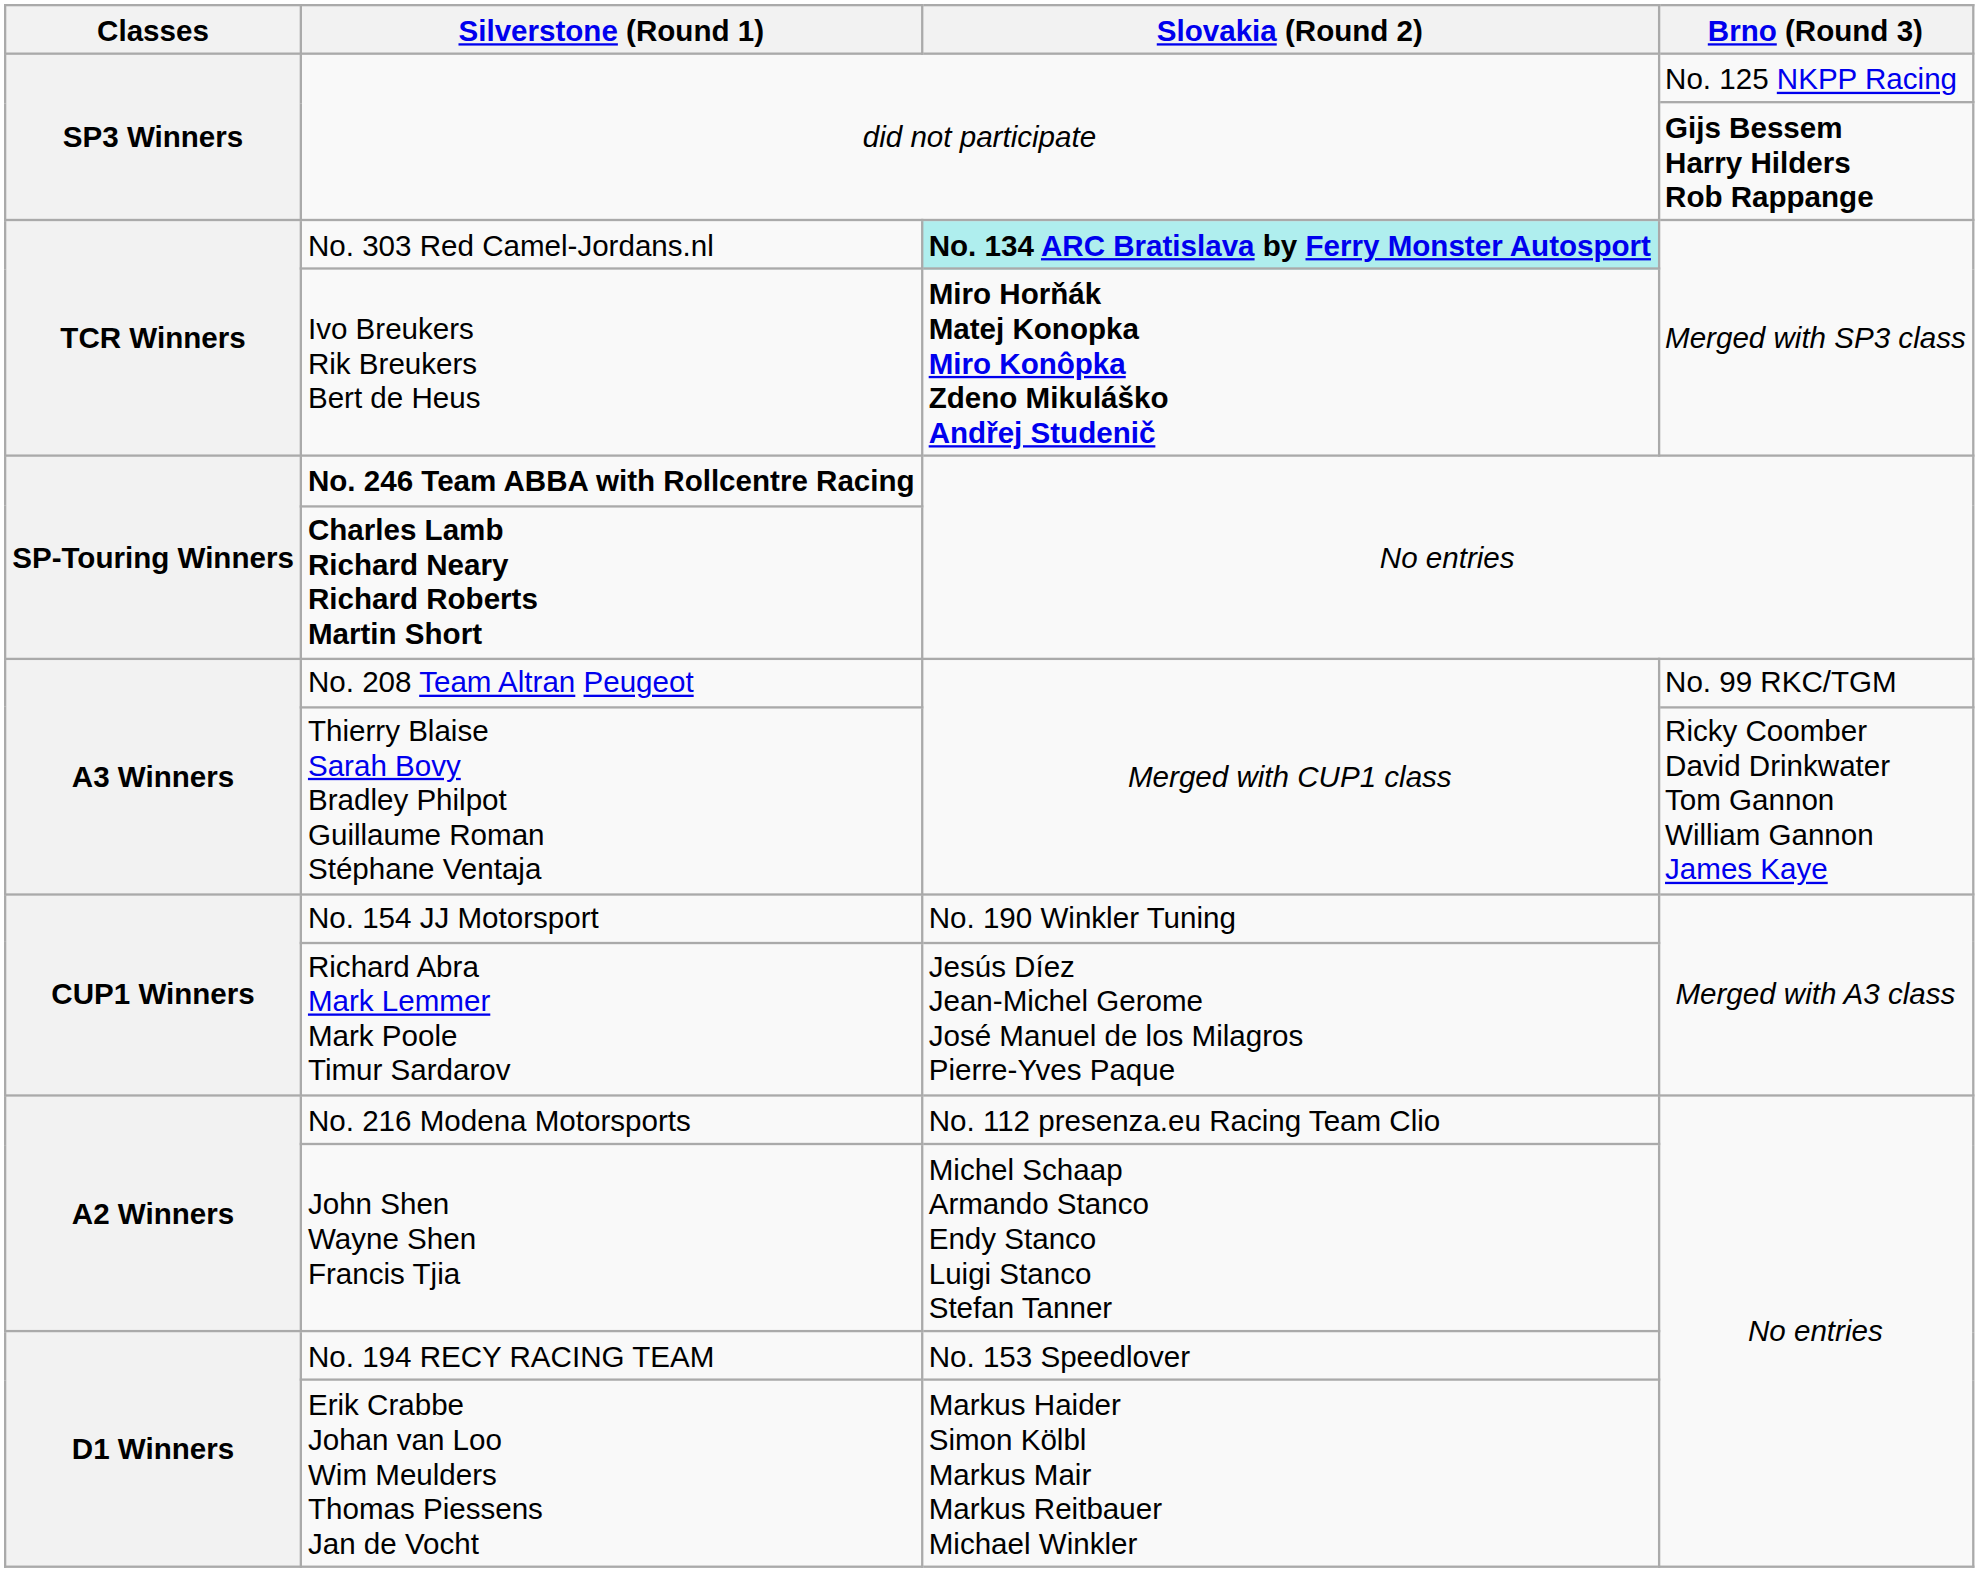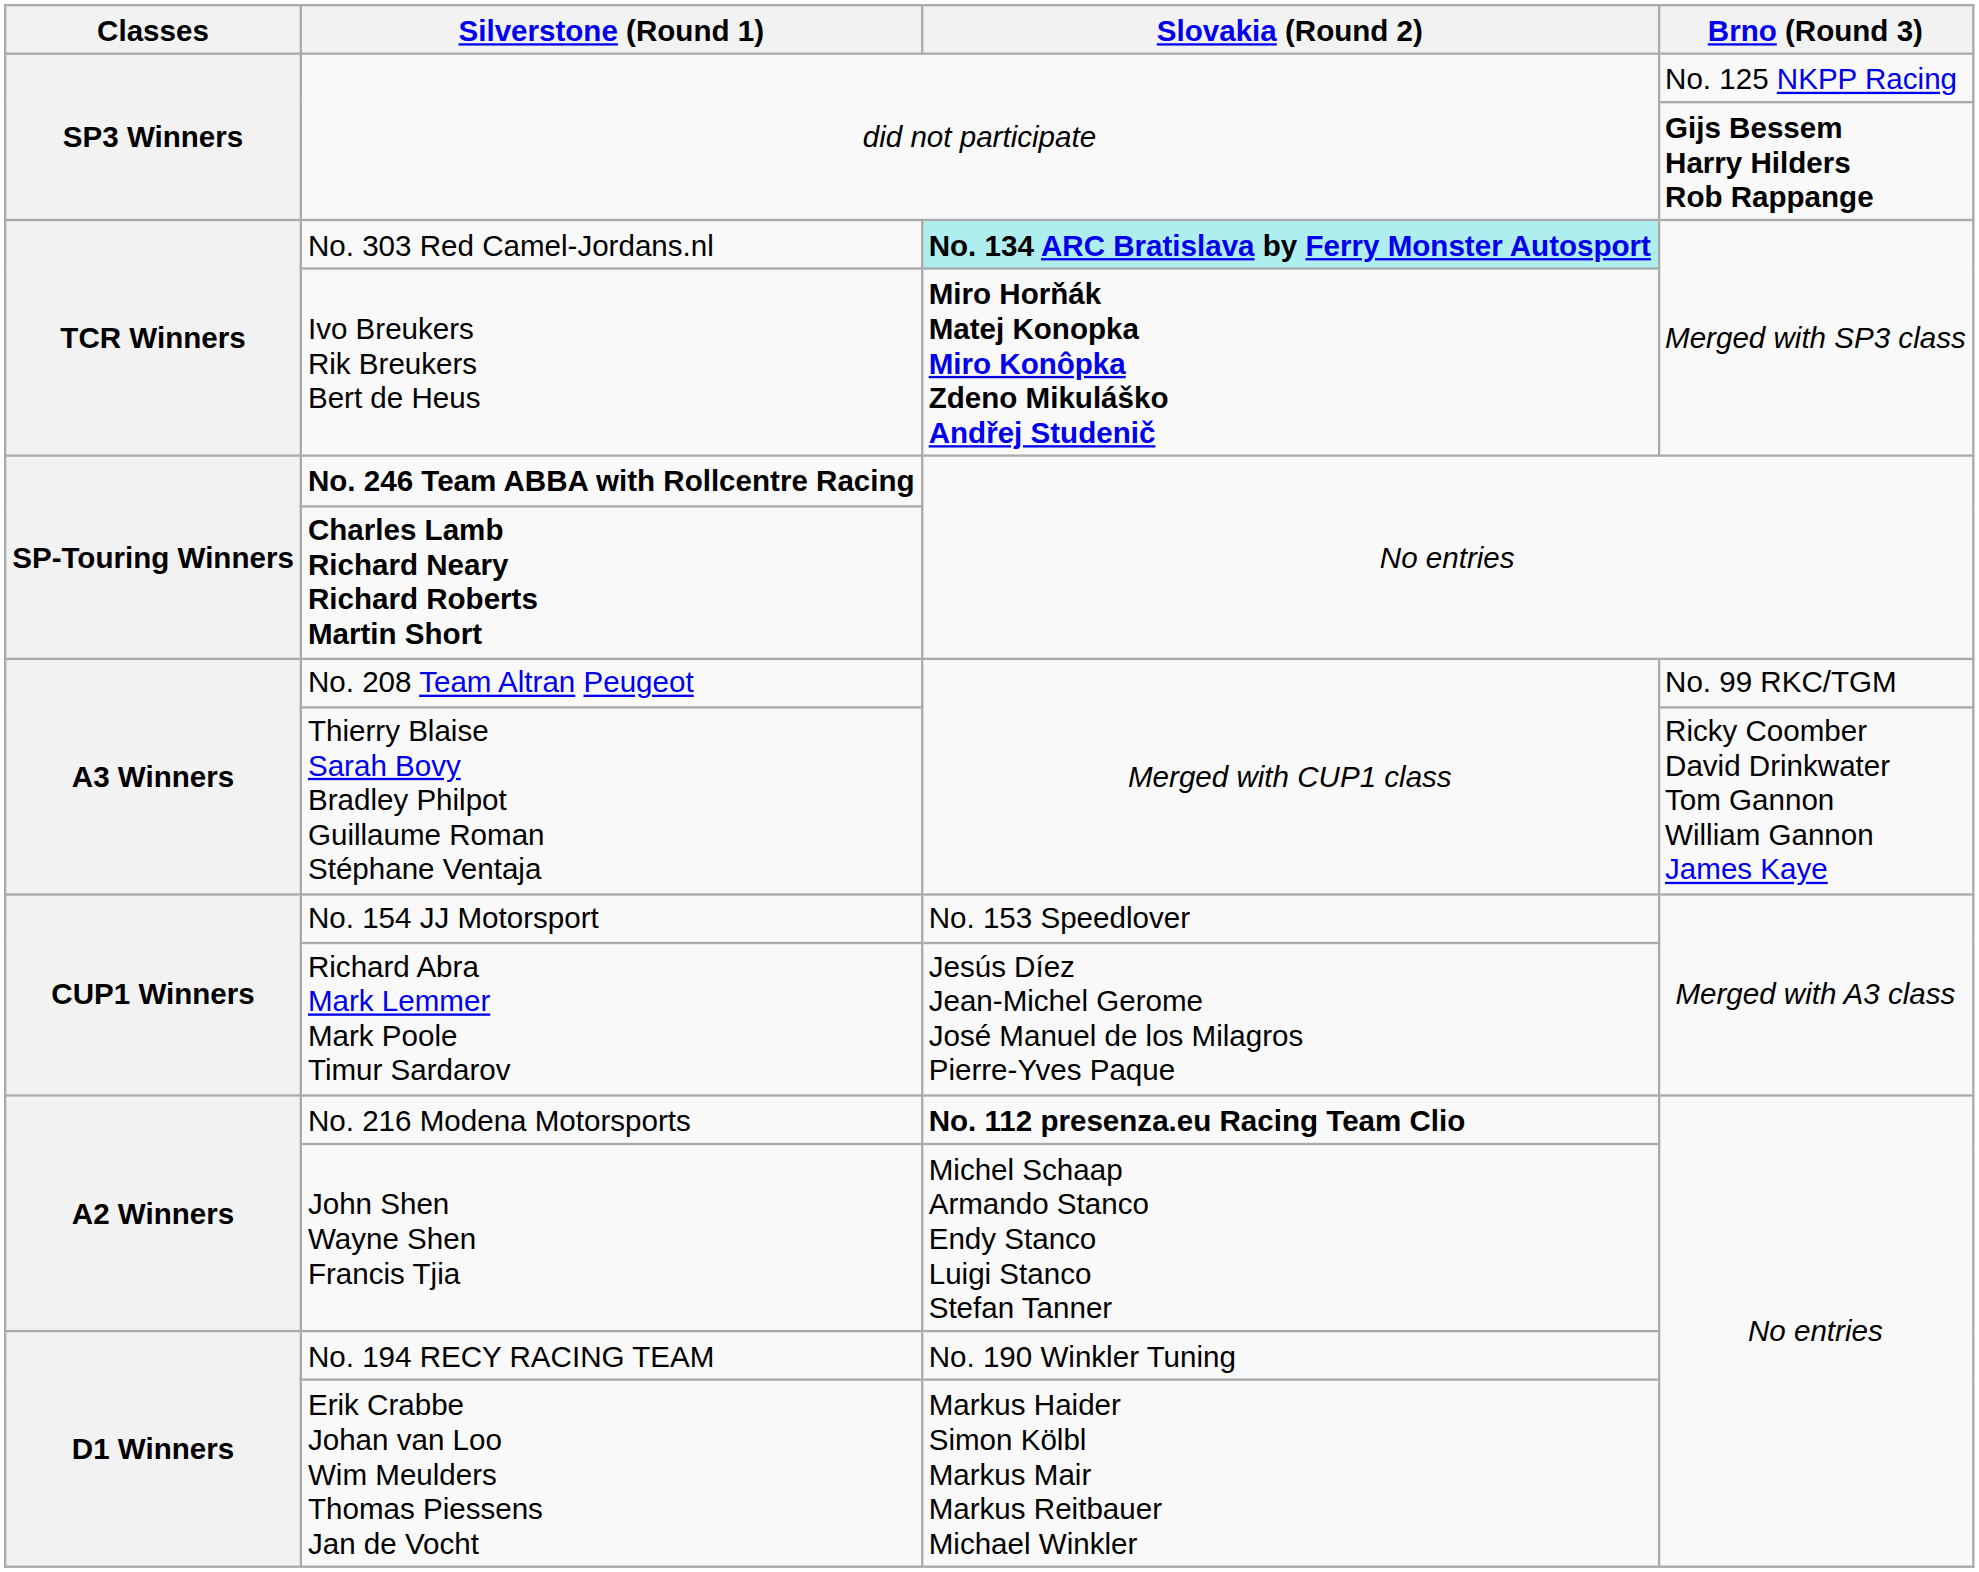No. 154 JJ Motorsport | Slovakia (Round 2): No. 190 Winkler Tuning -> No. 153 Speedlover
No. 216 Modena Motorsports | Slovakia (Round 2): normal -> bold
No. 194 RECY RACING TEAM | Slovakia (Round 2): No. 153 Speedlover -> No. 190 Winkler Tuning
